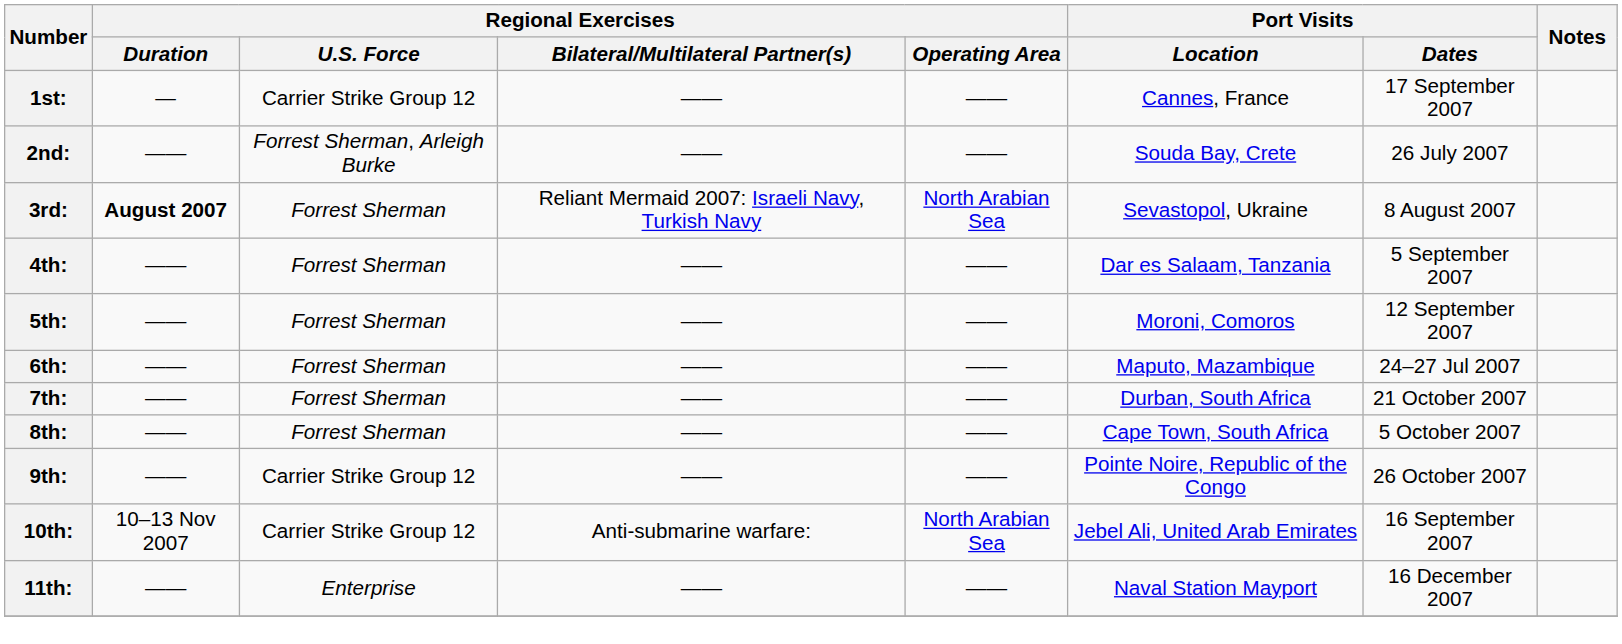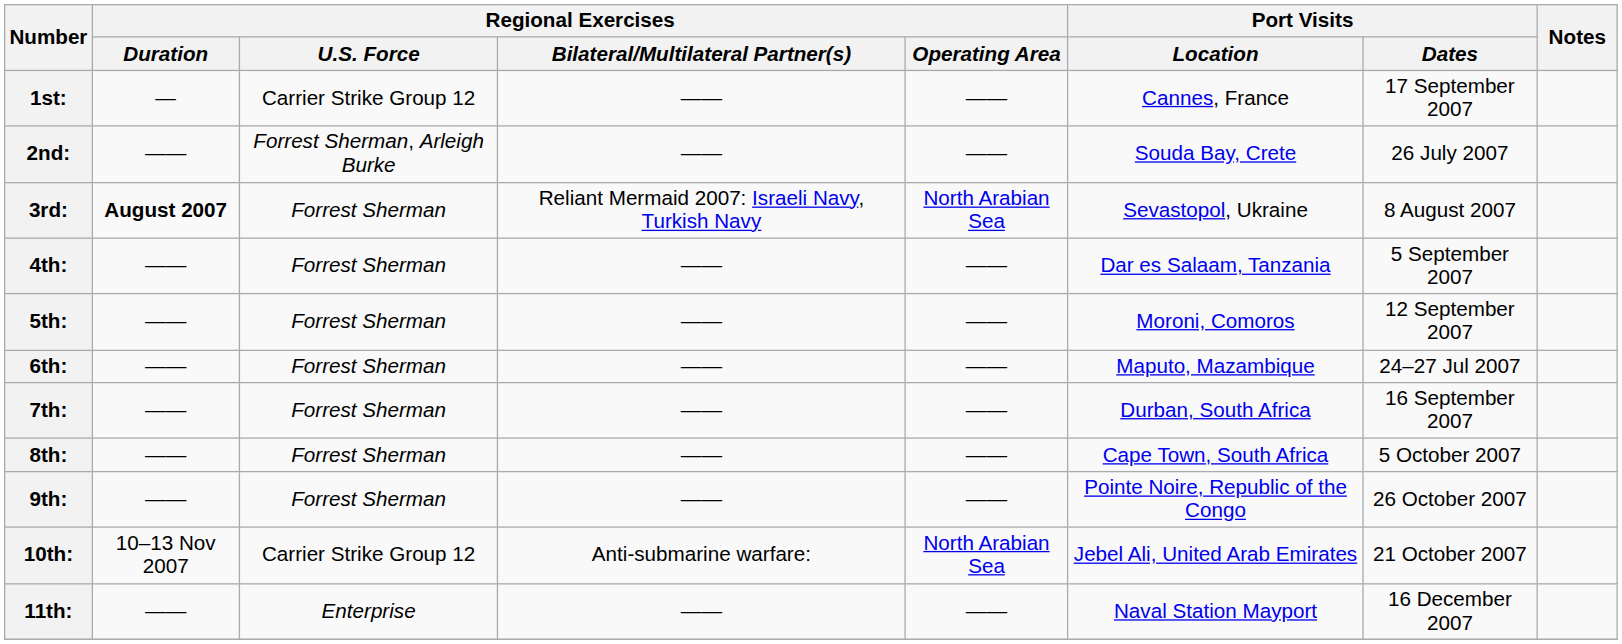7th: | Port Visits / Dates: 21 October 2007 -> 16 September 2007
9th: | Regional Exercises / U.S. Force: Carrier Strike Group 12 -> Forrest Sherman
10th: | Port Visits / Dates: 16 September 2007 -> 21 October 2007
